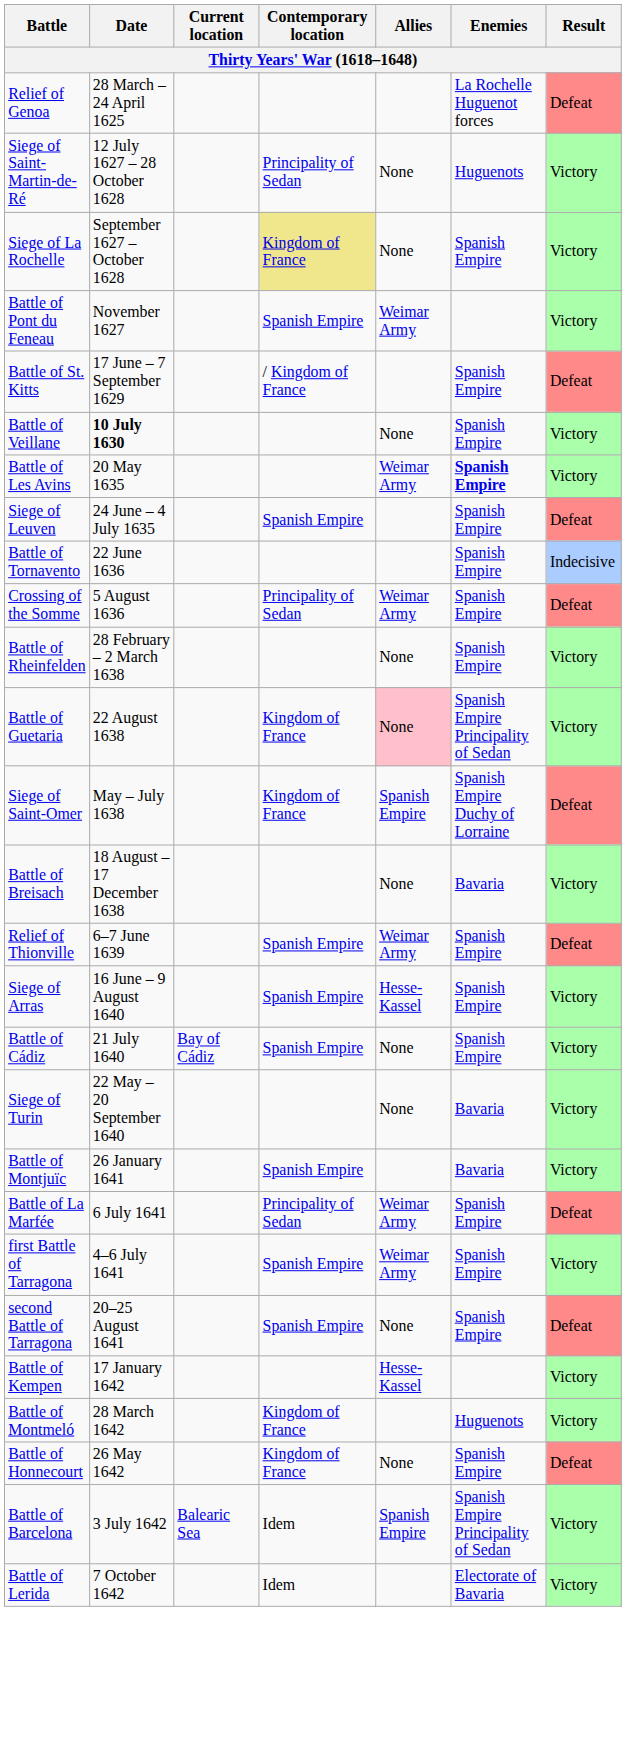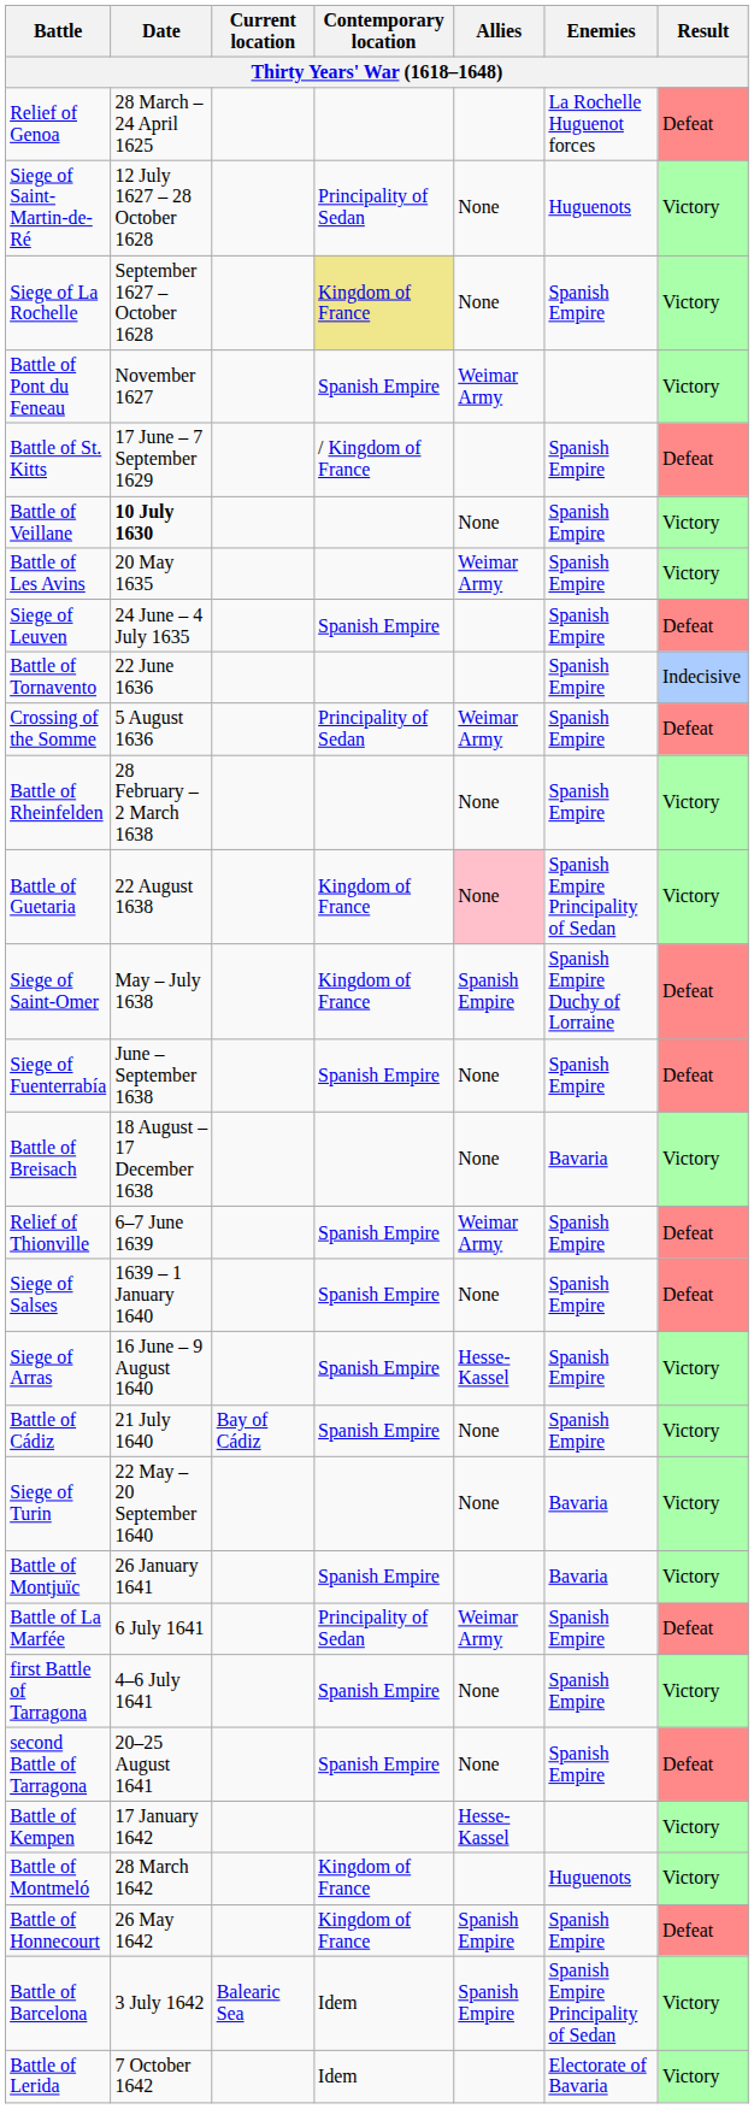Battle of Les Avins | Enemies: bold -> normal
+ row: Siege of Fuenterrabía | June – September 1638 | Spanish Empire | None | Spanish Empire | Defeat
+ row: Siege of Salses | 1639 – 1 January 1640 | Spanish Empire | None | Spanish Empire | Defeat
first Battle of Tarragona | Allies: Weimar Army -> None
Battle of Honnecourt | Allies: None -> Spanish Empire
